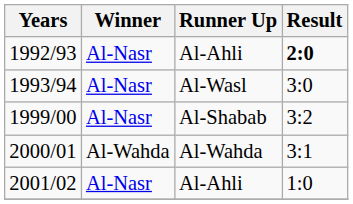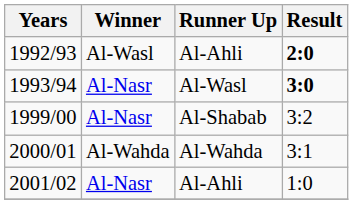1992/93 | Winner: Al-Nasr -> Al-Wasl
1993/94 | Result: normal -> bold
